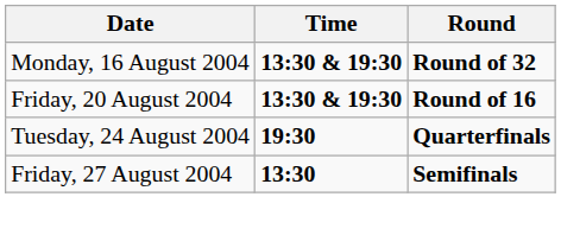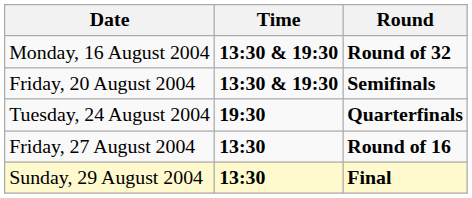Friday, 20 August 2004 | Round: Round of 16 -> Semifinals
Friday, 27 August 2004 | Round: Semifinals -> Round of 16
+ row: Sunday, 29 August 2004 | 13:30 | Final
